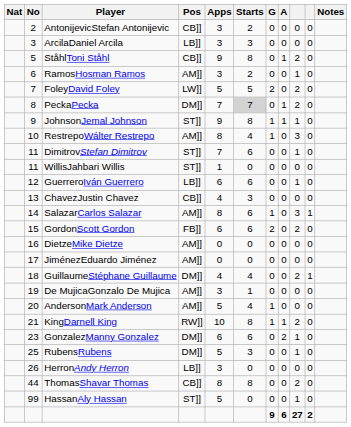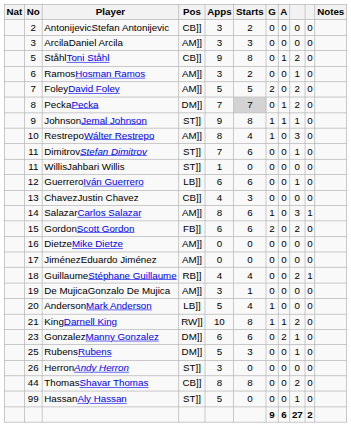ArcilaDaniel Arcila | Pos: LB]] -> AM]]
FoleyDavid Foley | Pos: LW]] -> AM]]
GuillaumeStéphane Guillaume | Pos: DM]] -> RB]]
AndersonMark Anderson | Pos: AM]] -> LB]]
HerronAndy Herron | Pos: LB]] -> ST]]
